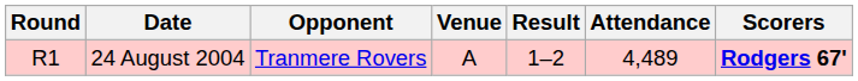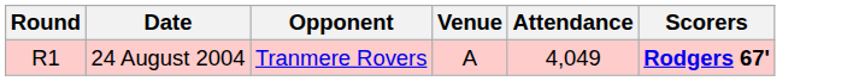- column: Result | 1–2
24 August 2004 | Attendance: 4,489 -> 4,049
